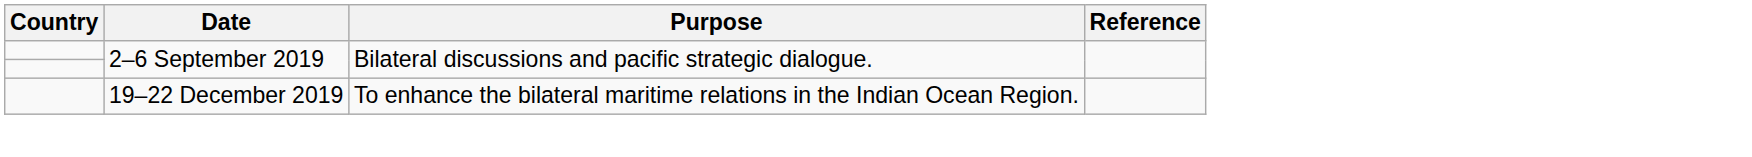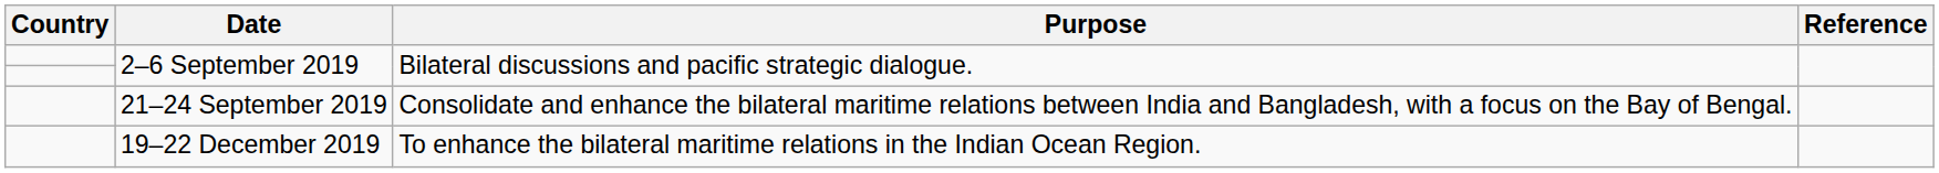+ row: 21–24 September 2019 | Consolidate and enhance the bilateral maritime relations between India and Bangladesh, with a focus on the Bay of Bengal.
